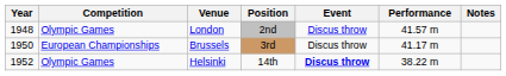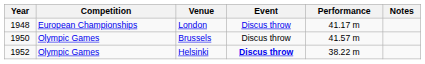- column: Position | 2nd | 3rd | 14th
London | Competition: Olympic Games -> European Championships
London | Performance: 41.57 m -> 41.17 m
Brussels | Competition: European Championships -> Olympic Games
Brussels | Performance: 41.17 m -> 41.57 m
